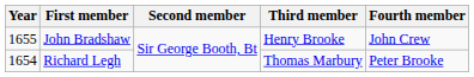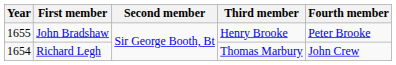John Bradshaw | Fourth member: John Crew -> Peter Brooke
Richard Legh | Fourth member: Peter Brooke -> John Crew
